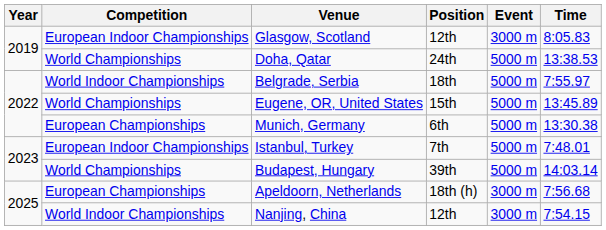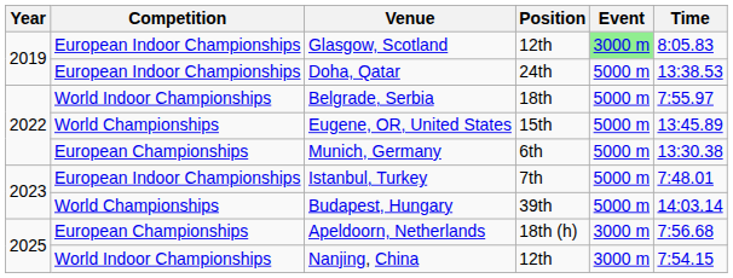Glasgow, Scotland | Event: no background -> lightgreen background
Doha, Qatar | Competition: World Championships -> European Indoor Championships
